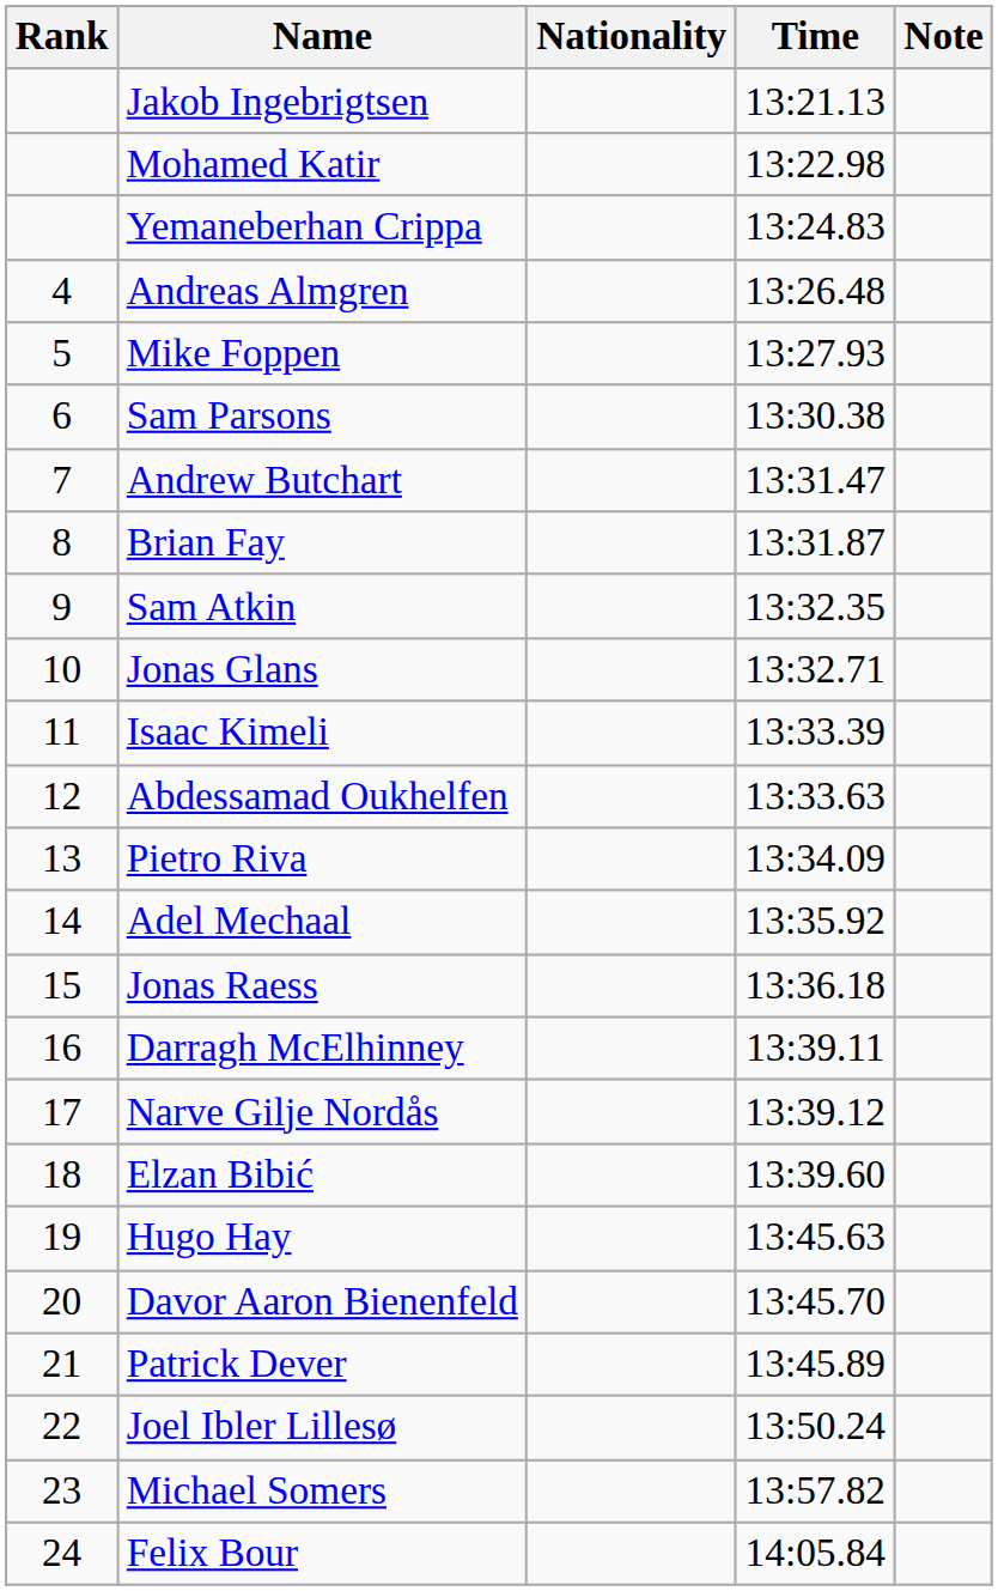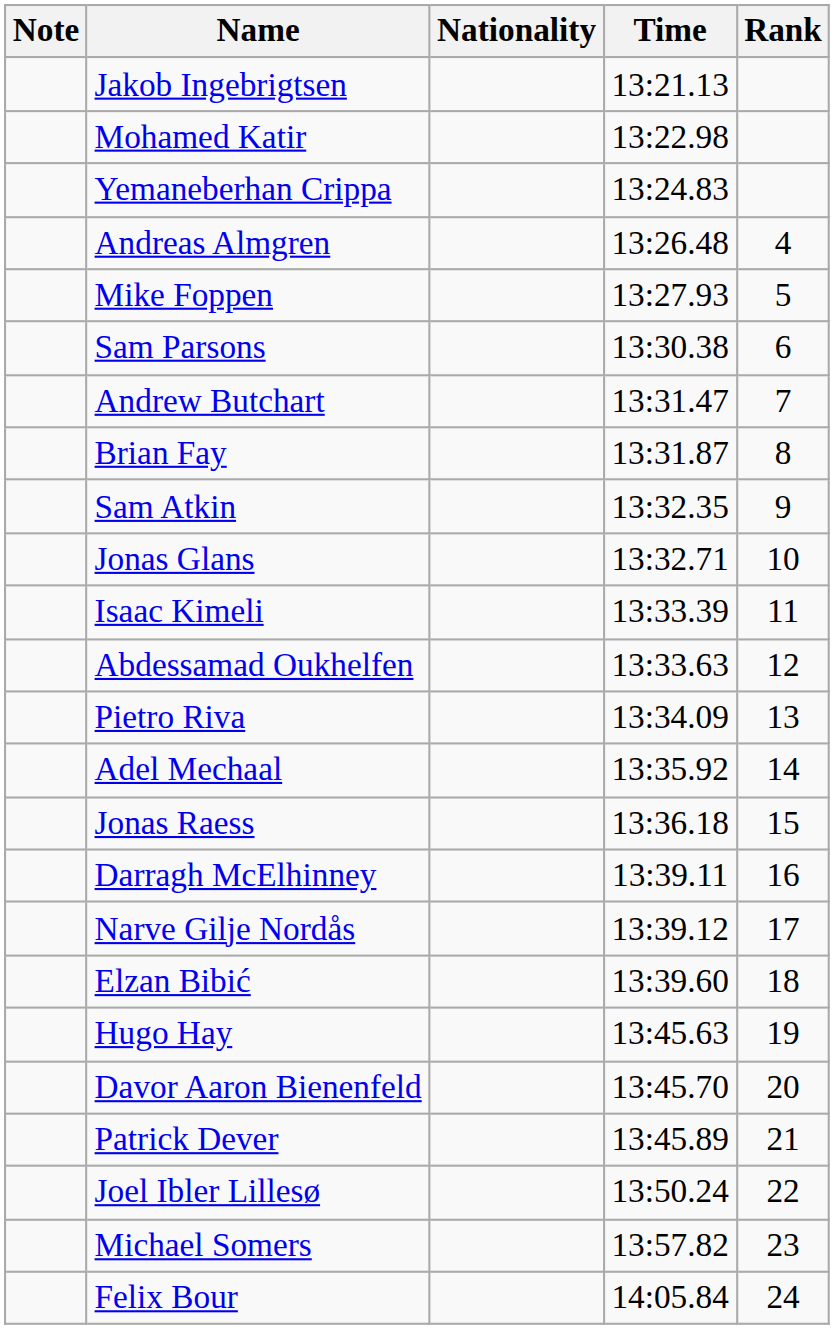columns swapped: Rank <-> Note
